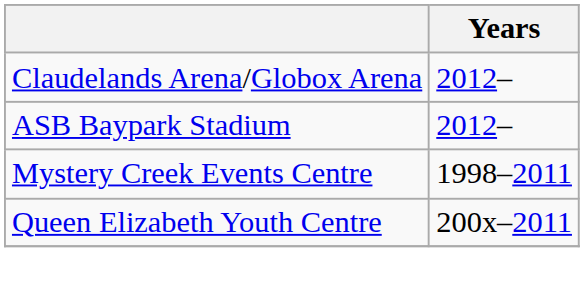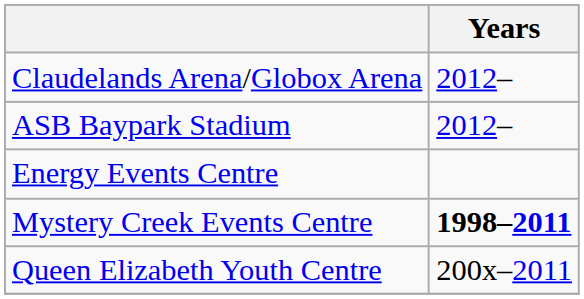+ row: Energy Events Centre
Mystery Creek Events Centre | Years: normal -> bold
